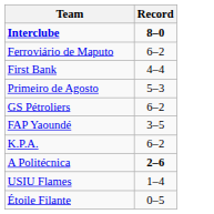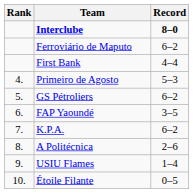+ column: Rank | 4. | 5. | 6. | 7. | 8. | 9. | 10.
A Politécnica | Record: bold -> normal
